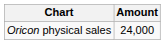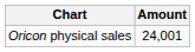Oricon physical sales | Amount: 24,000 -> 24,001
